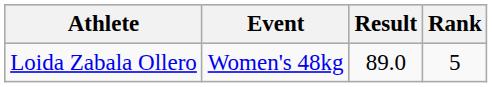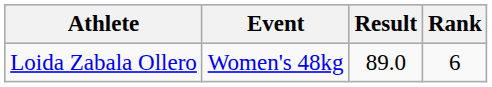Loida Zabala Ollero | Rank: 5 -> 6
